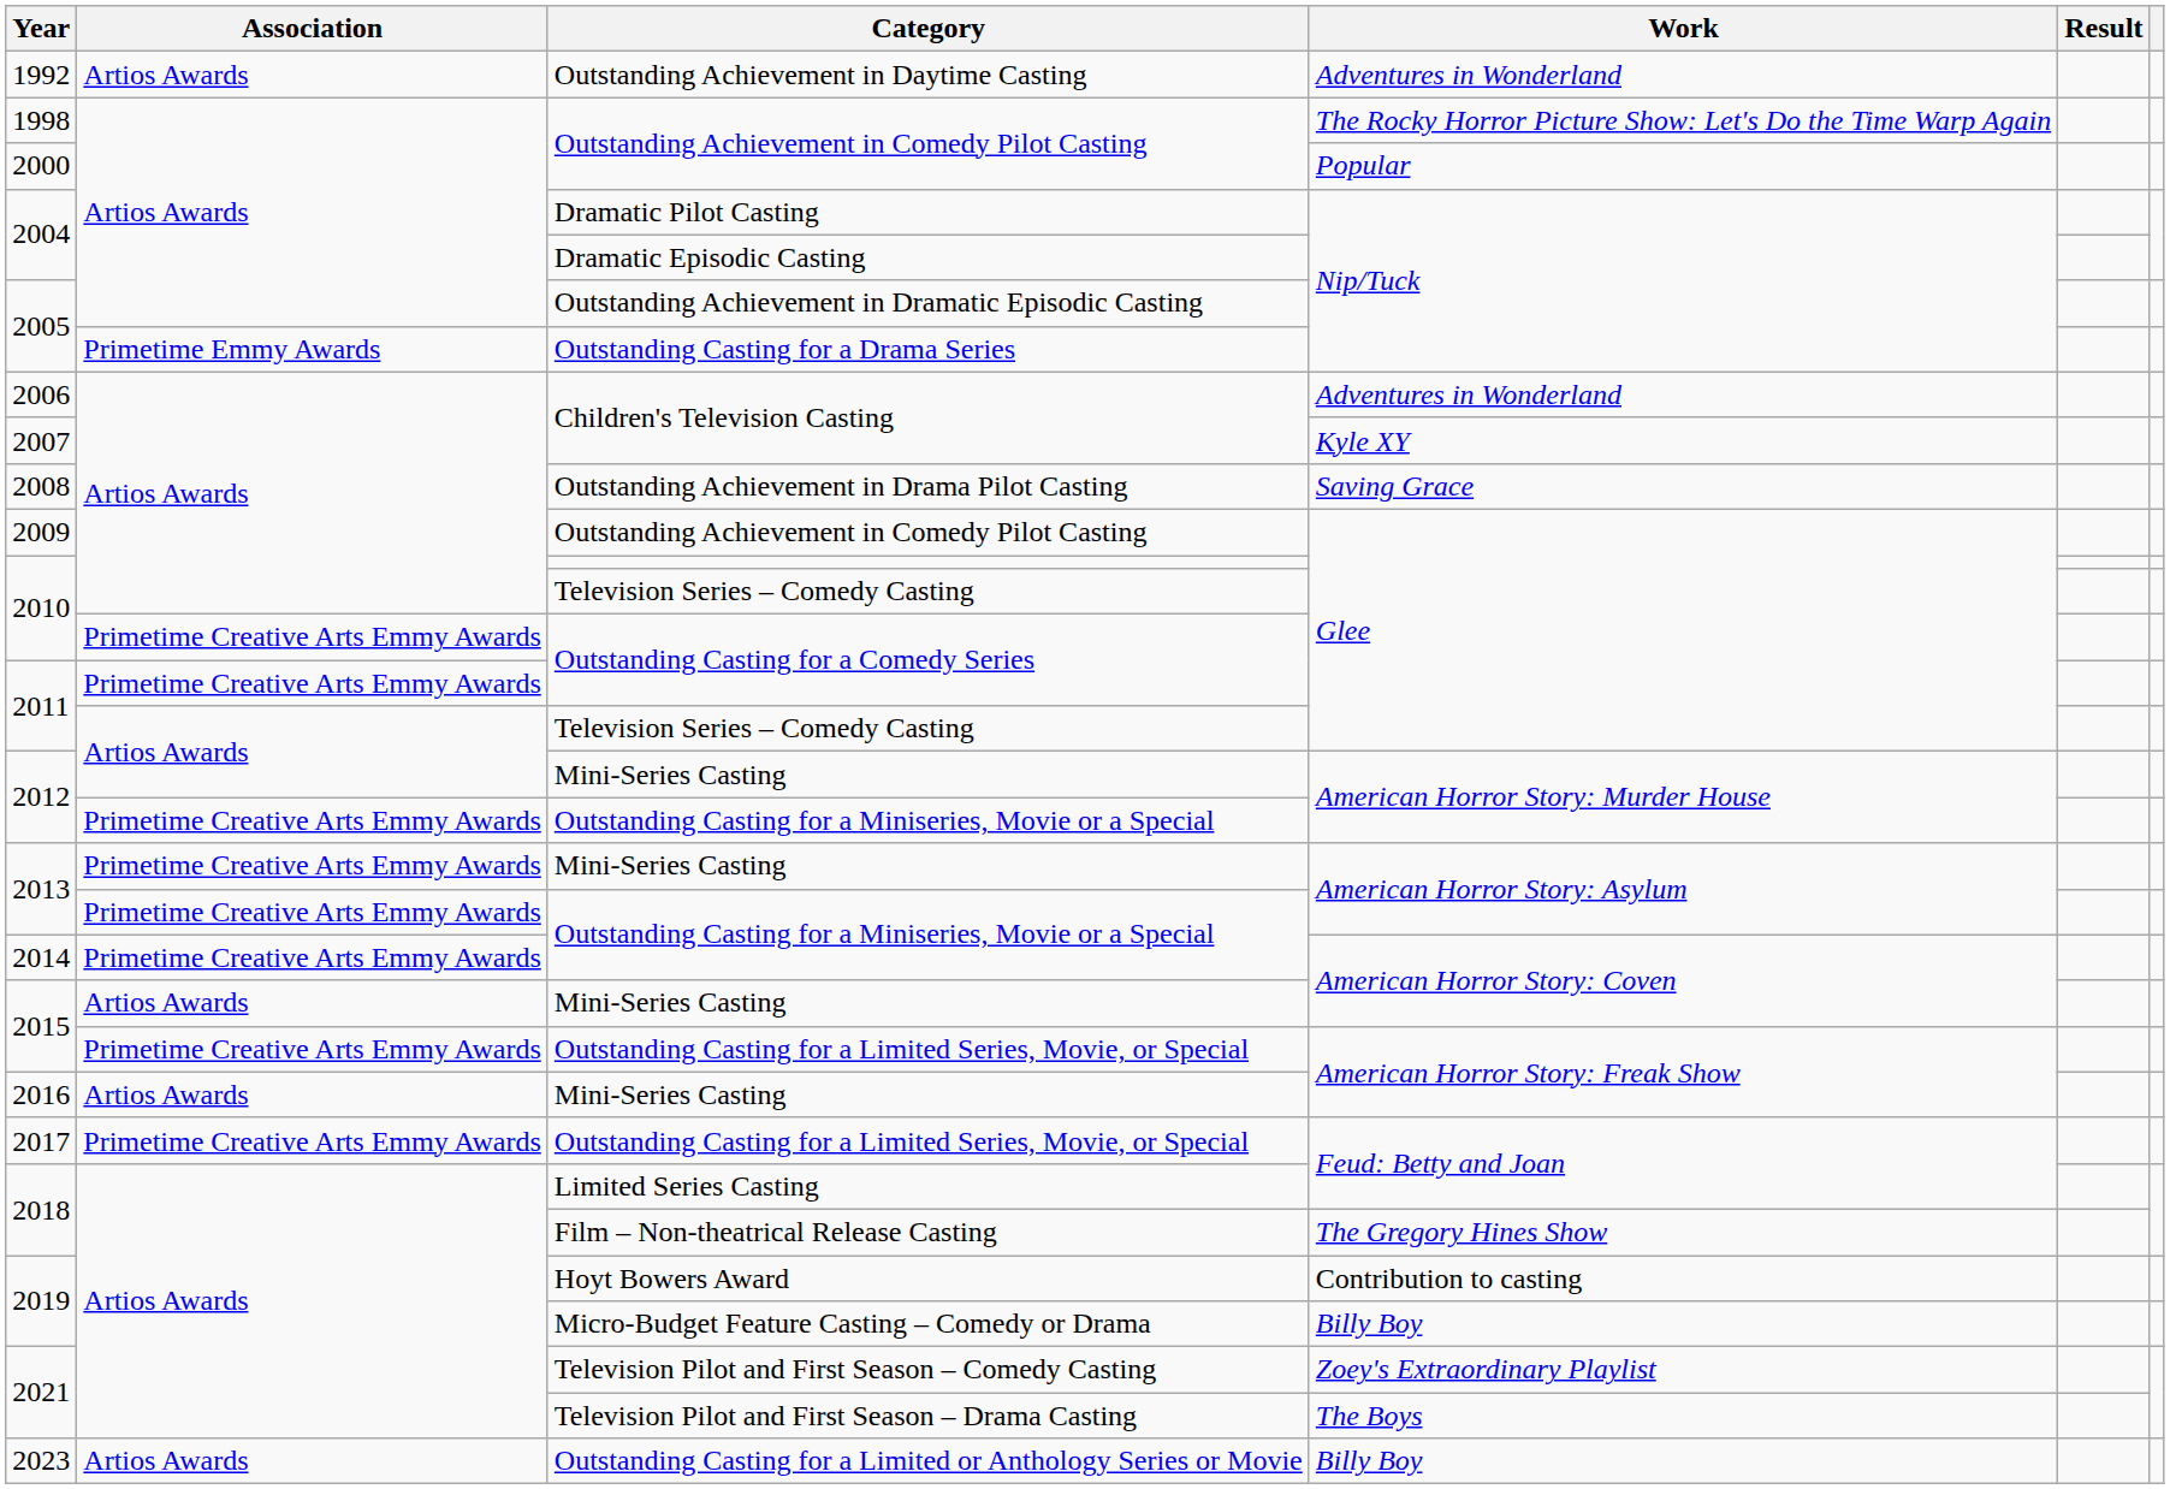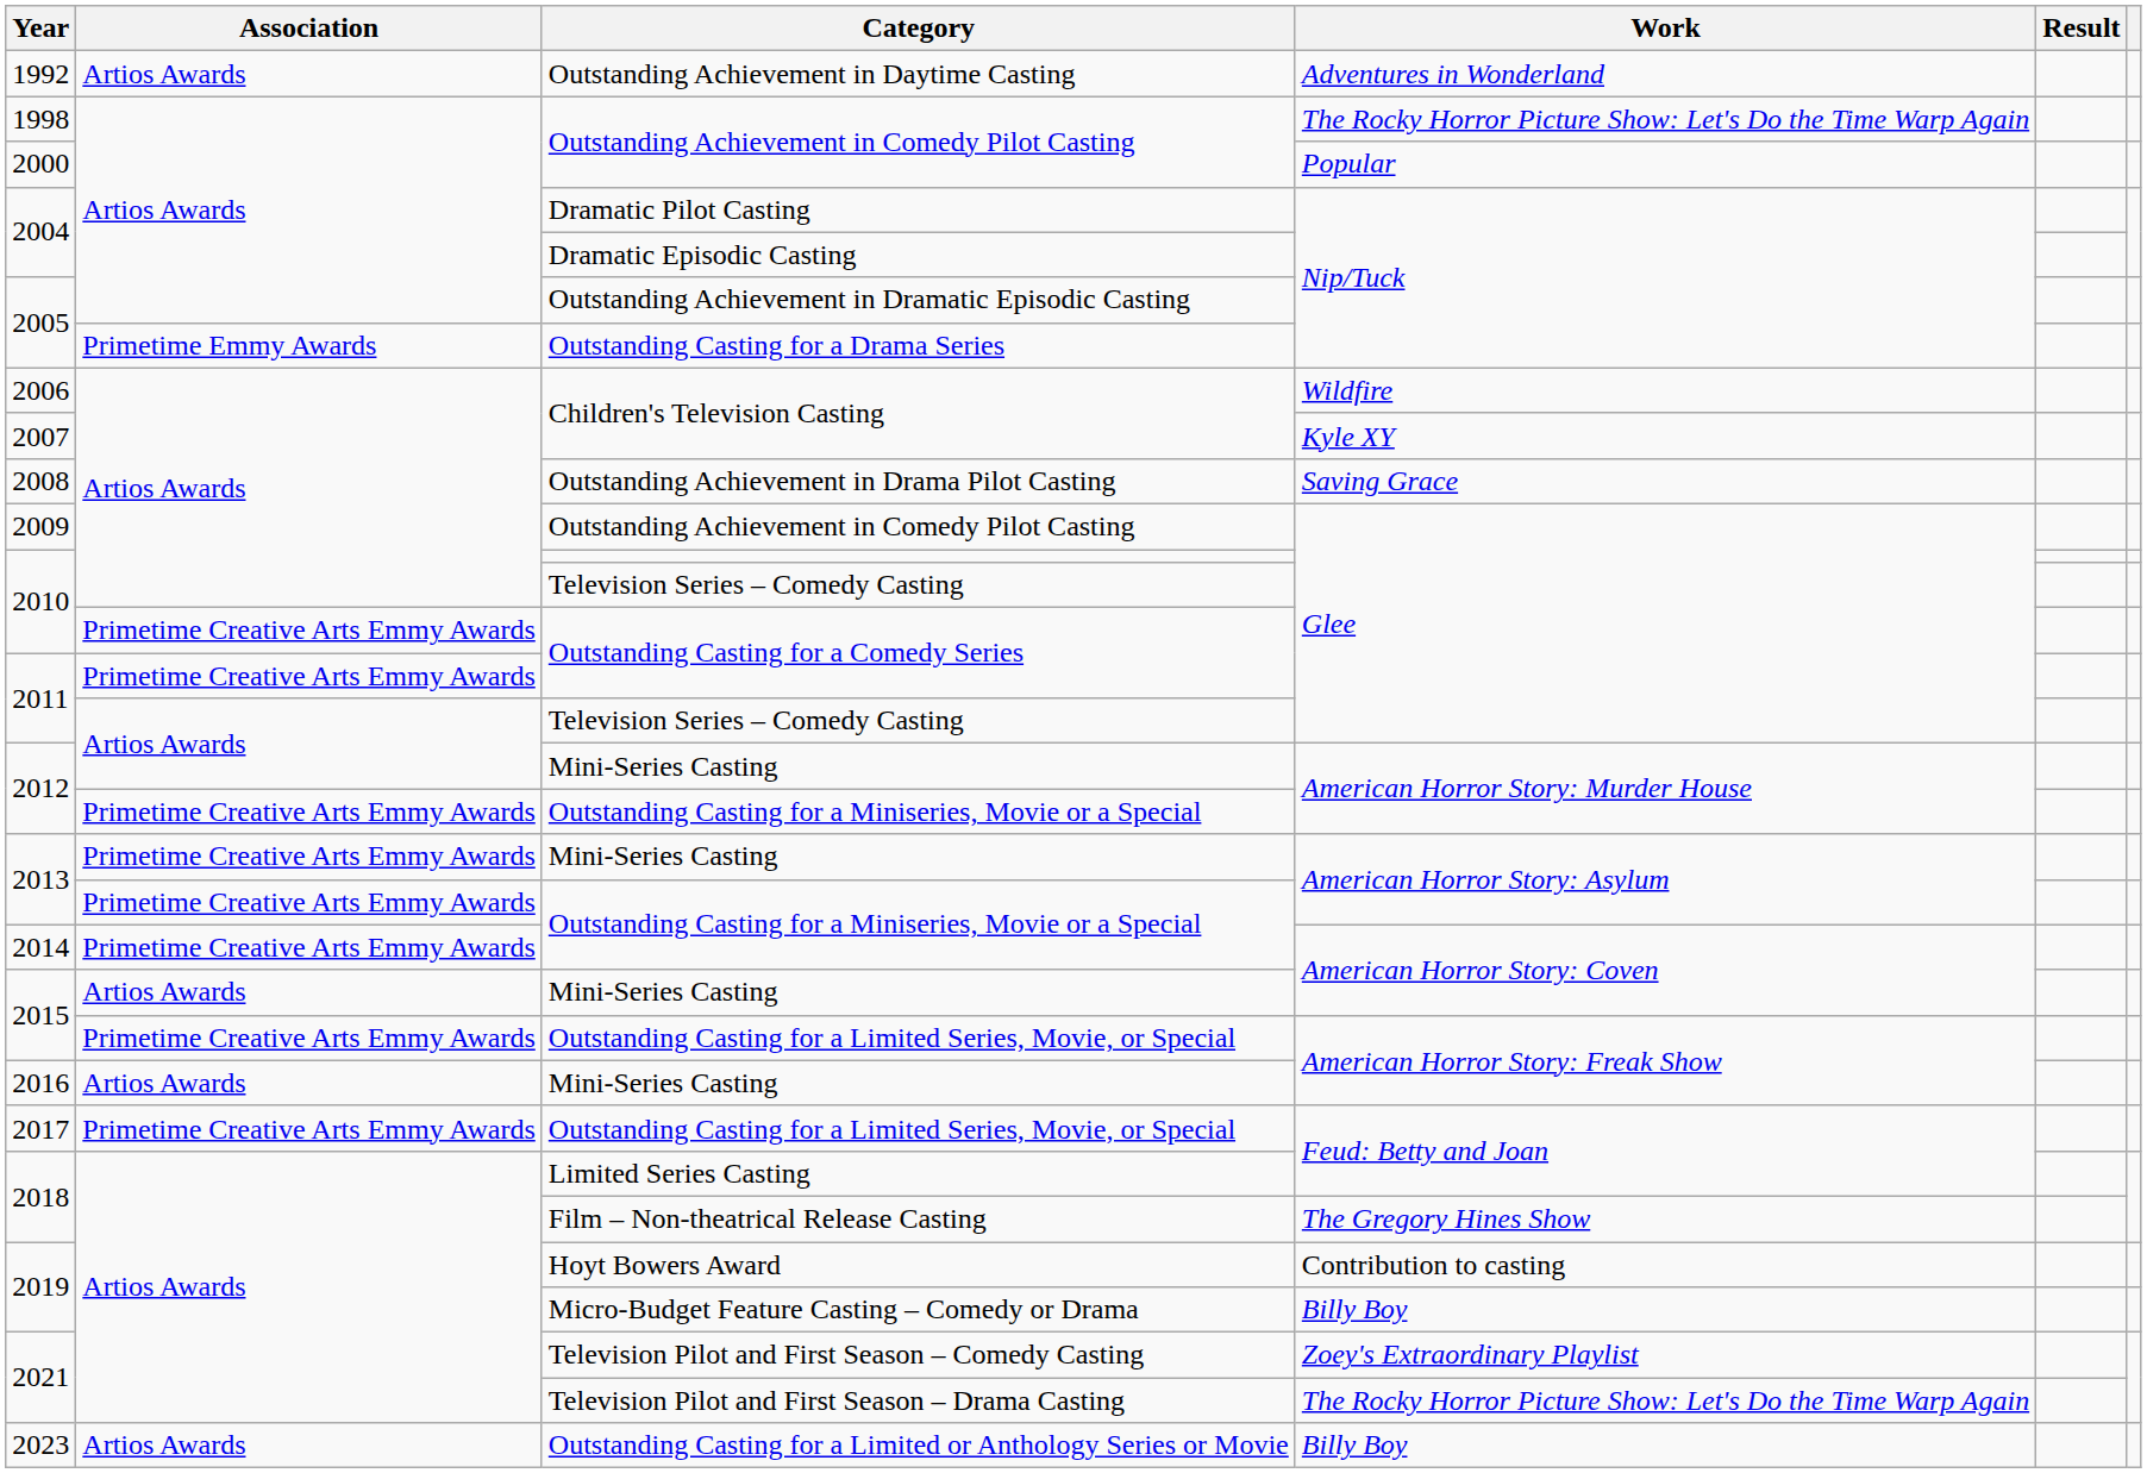2006 | Work: Adventures in Wonderland -> Wildfire
2021 / Television Pilot and First Season – Drama Casting | Work: The Boys -> The Rocky Horror Picture Show: Let's Do the Time Warp Again
